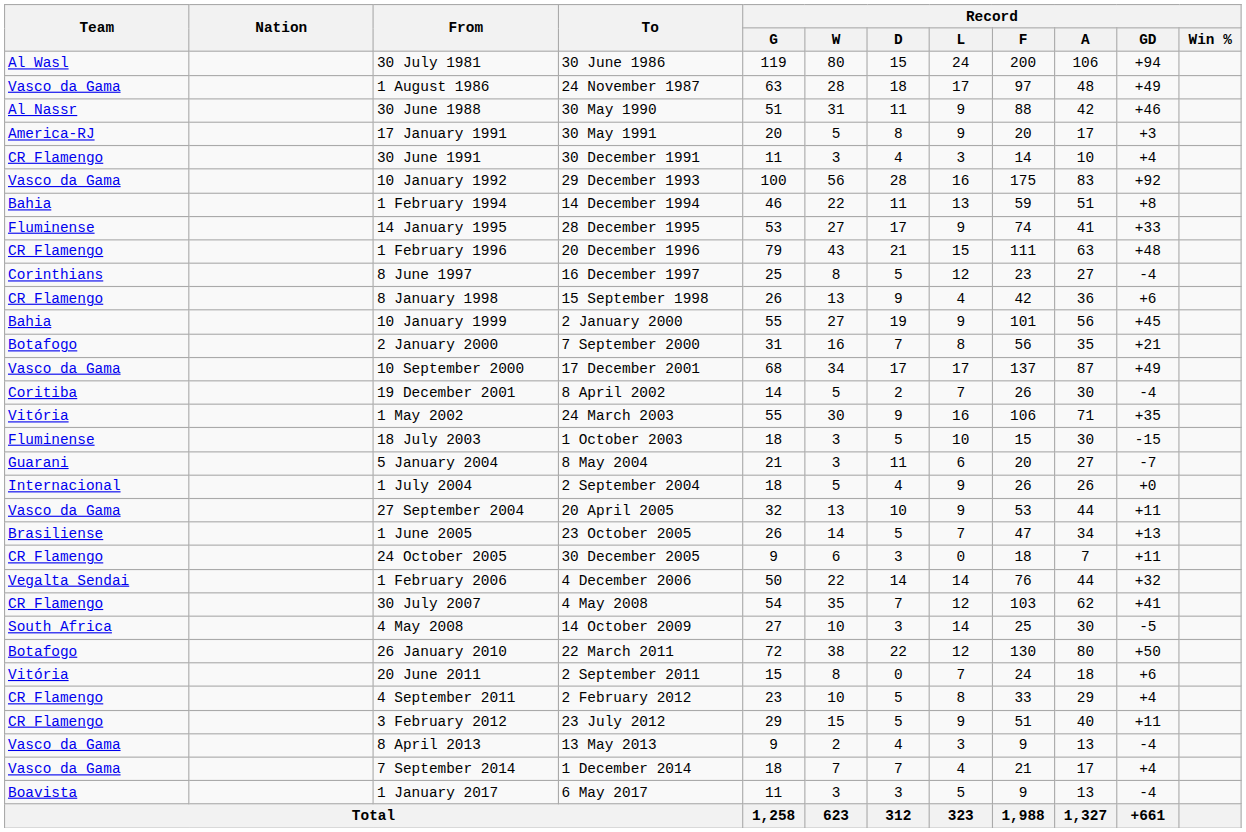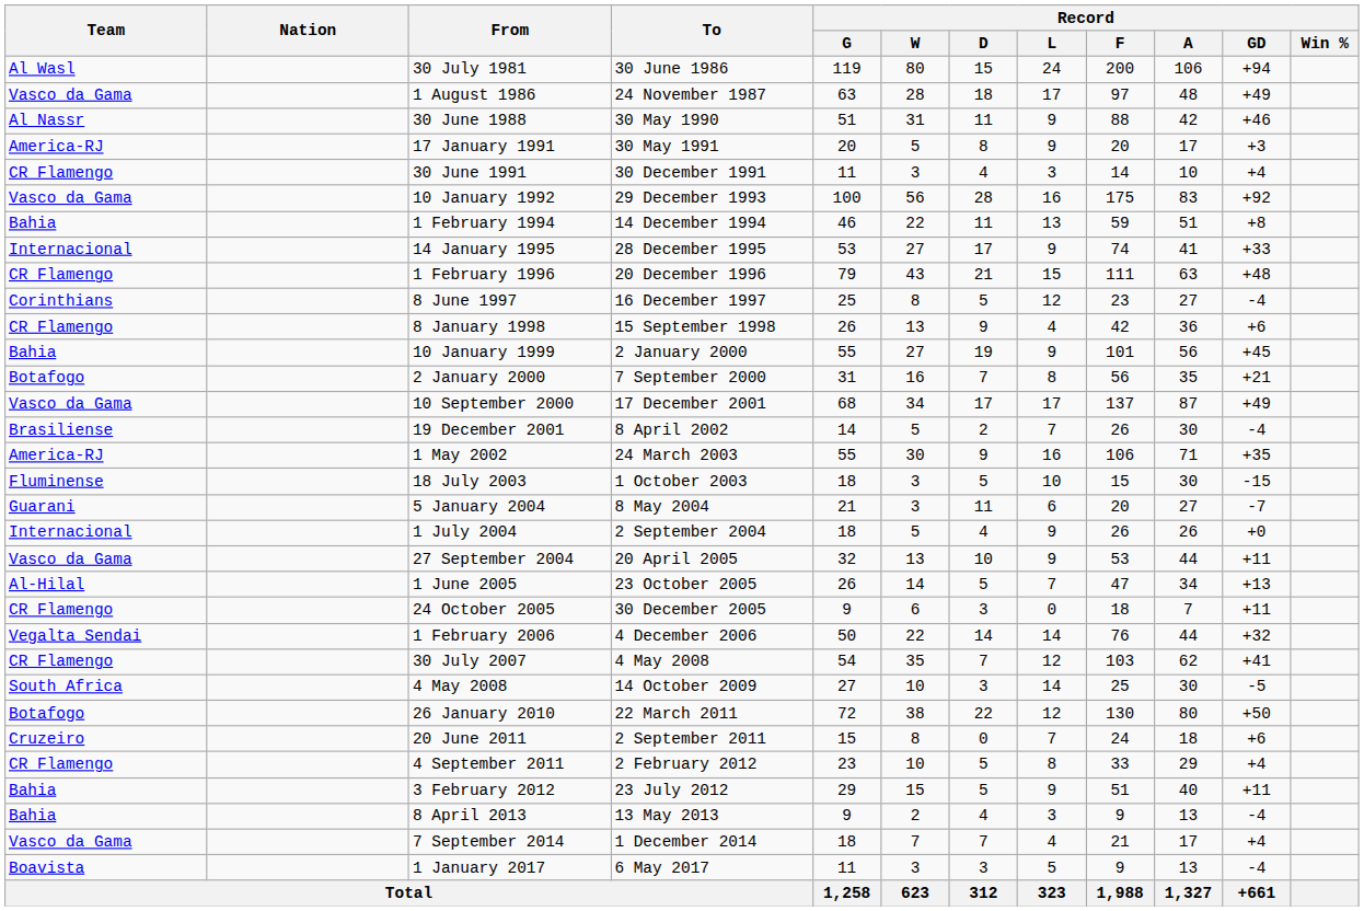14 January 1995 | Team: Fluminense -> Internacional
19 December 2001 | Team: Coritiba -> Brasiliense
1 May 2002 | Team: Vitória -> America-RJ
1 June 2005 | Team: Brasiliense -> Al-Hilal
20 June 2011 | Team: Vitória -> Cruzeiro
3 February 2012 | Team: CR Flamengo -> Bahia
8 April 2013 | Team: Vasco da Gama -> Bahia
